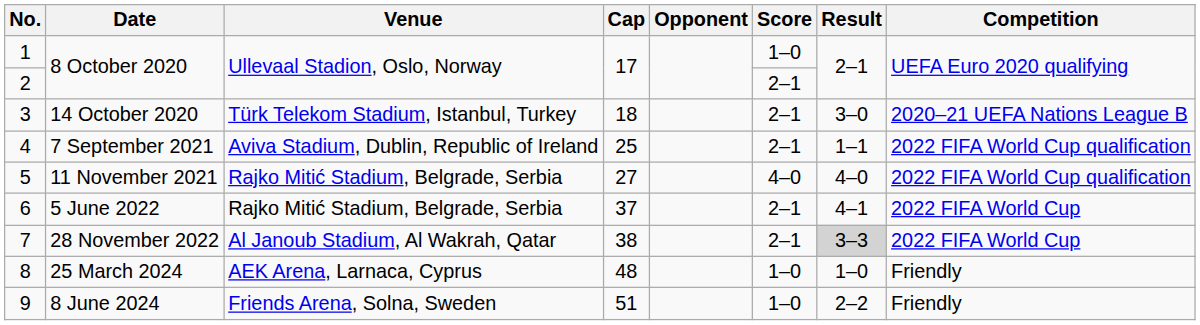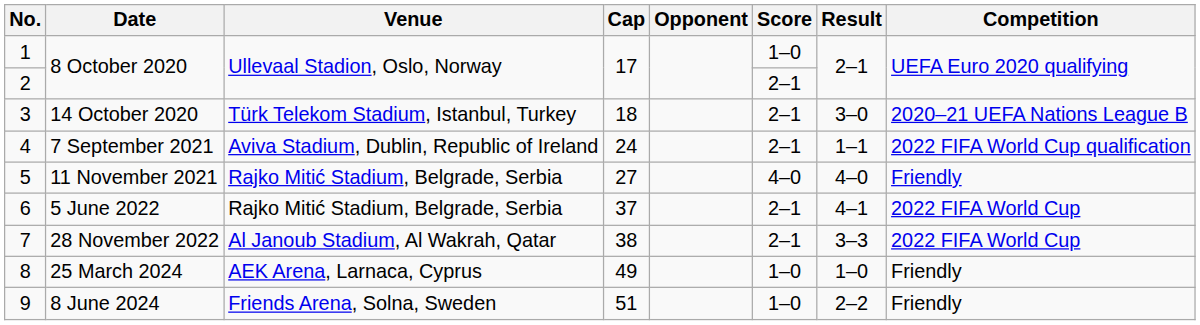4 | Cap: 25 -> 24
5 | Competition: 2022 FIFA World Cup qualification -> Friendly
7 | Result: lightgrey background -> no background
8 | Cap: 48 -> 49
